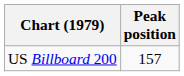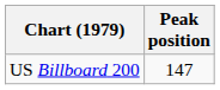US Billboard 200 | Peak position: 157 -> 147
